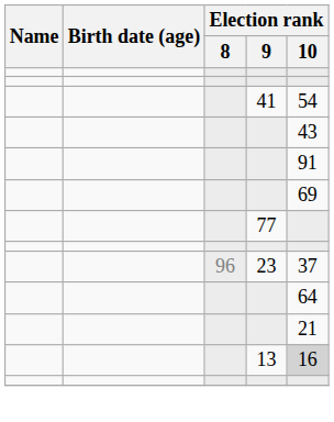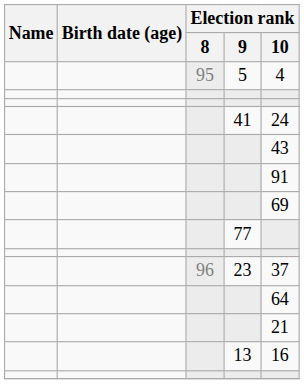+ row: 95 | 5 | 4
41 | Election rank / 10: 54 -> 24
13 | Election rank / 10: lightgrey background -> no background
